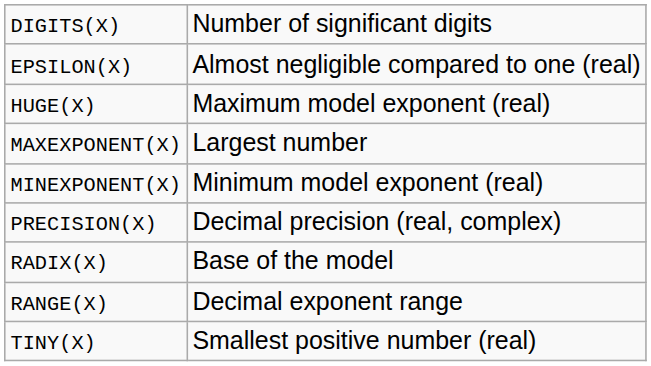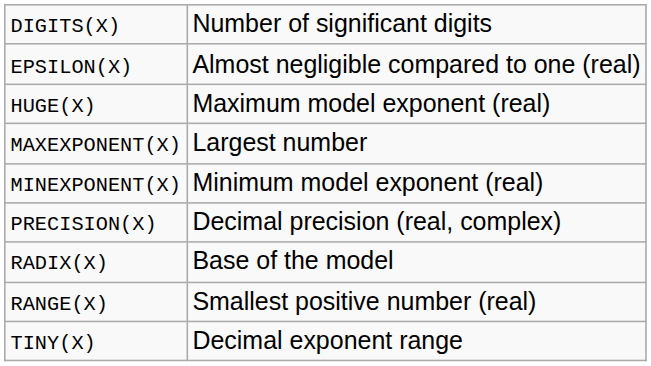RANGE(X) | column 2: Decimal exponent range -> Smallest positive number (real)
TINY(X) | column 2: Smallest positive number (real) -> Decimal exponent range
